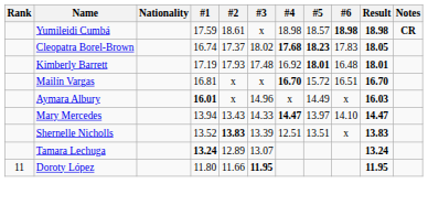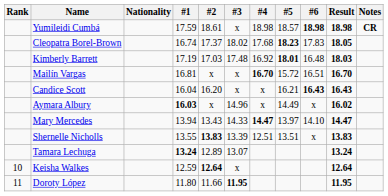Cleopatra Borel-Brown | #4: bold -> normal
Kimberly Barrett | #2: 17.93 -> 17.03
Kimberly Barrett | Result: 18.01 -> 18.03
+ row: Candice Scott | 16.04 | 16.20 | x | x | 16.21 | 16.43 | 16.43
Aymara Albury | #1: 16.01 -> 16.03
Aymara Albury | Result: 16.03 -> 16.02
Shernelle Nicholls | #1: 13.52 -> 13.55
+ row: 10 | Keisha Walkes | 12.59 | 12.64 | x | 12.64
